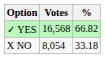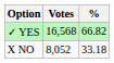X NO | Votes: 8,054 -> 8,052
